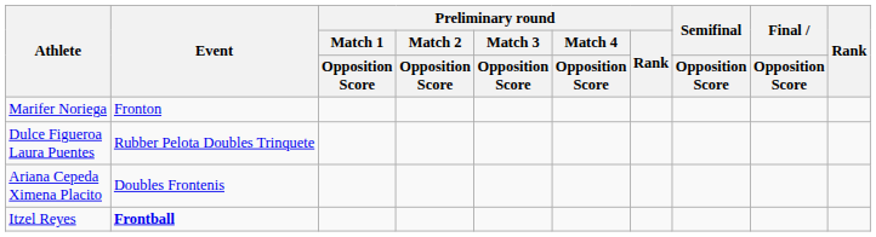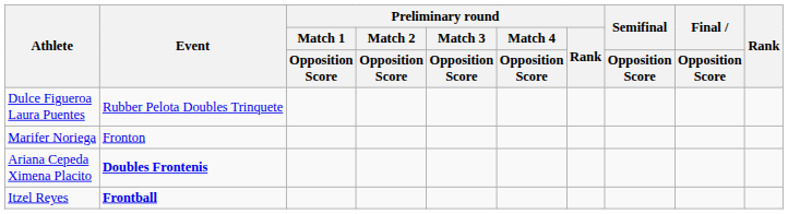rows swapped: Marifer Noriega <-> Dulce Figueroa Laura Puentes
Ariana Cepeda Ximena Placito | Event: normal -> bold
